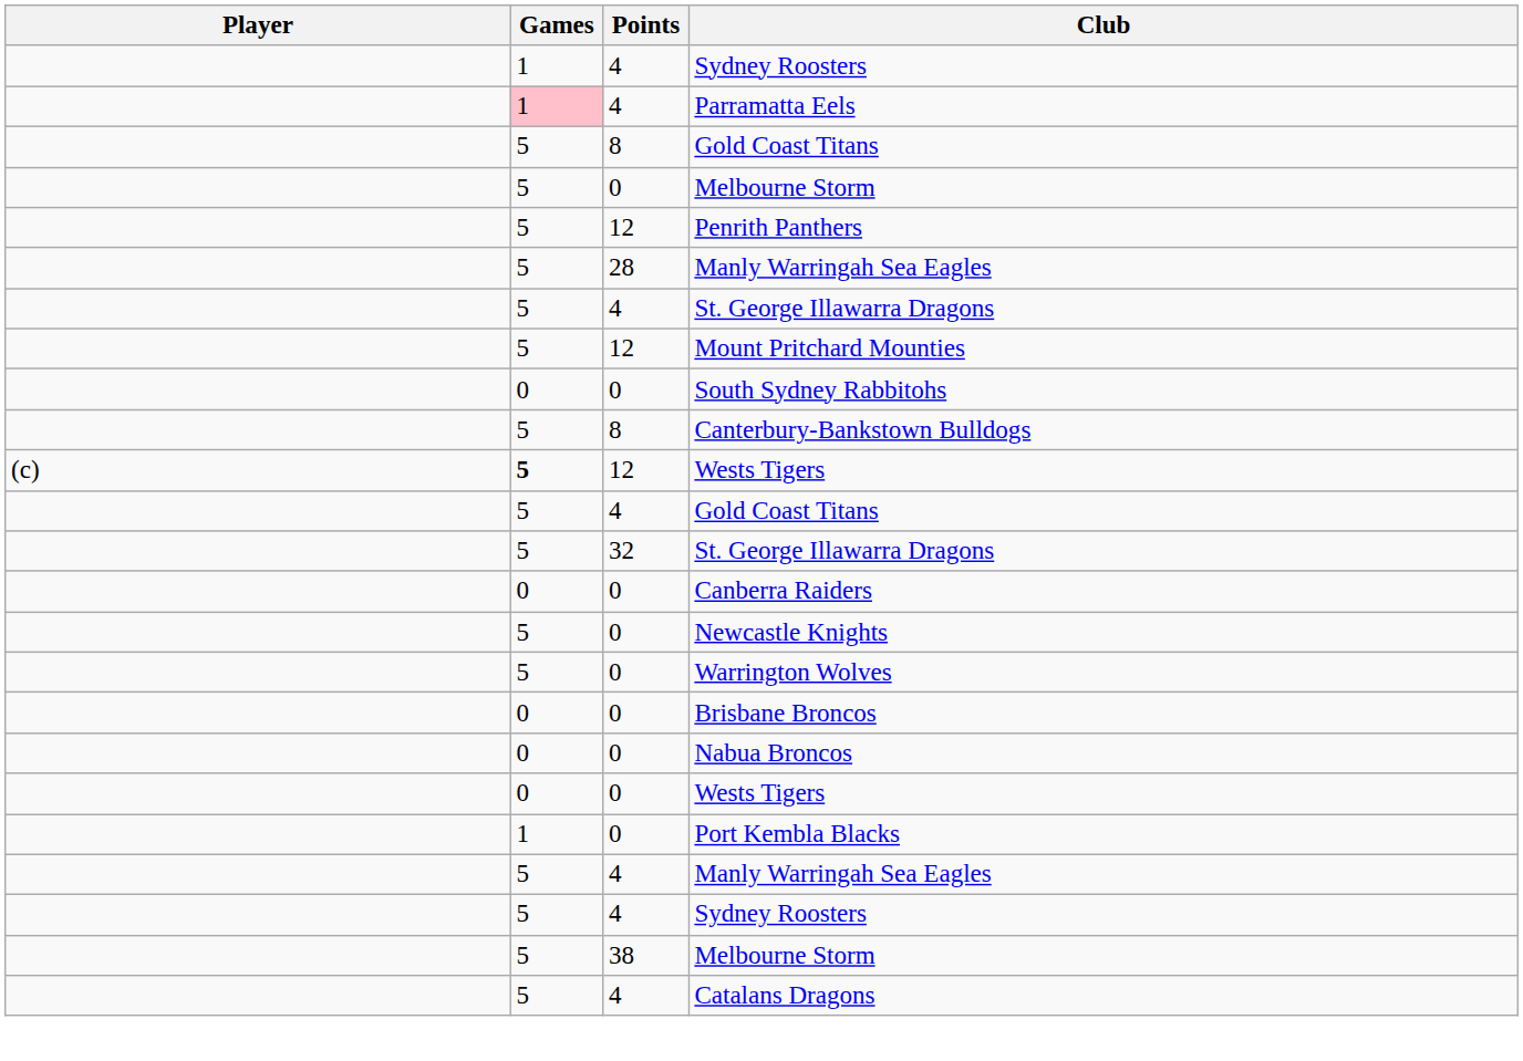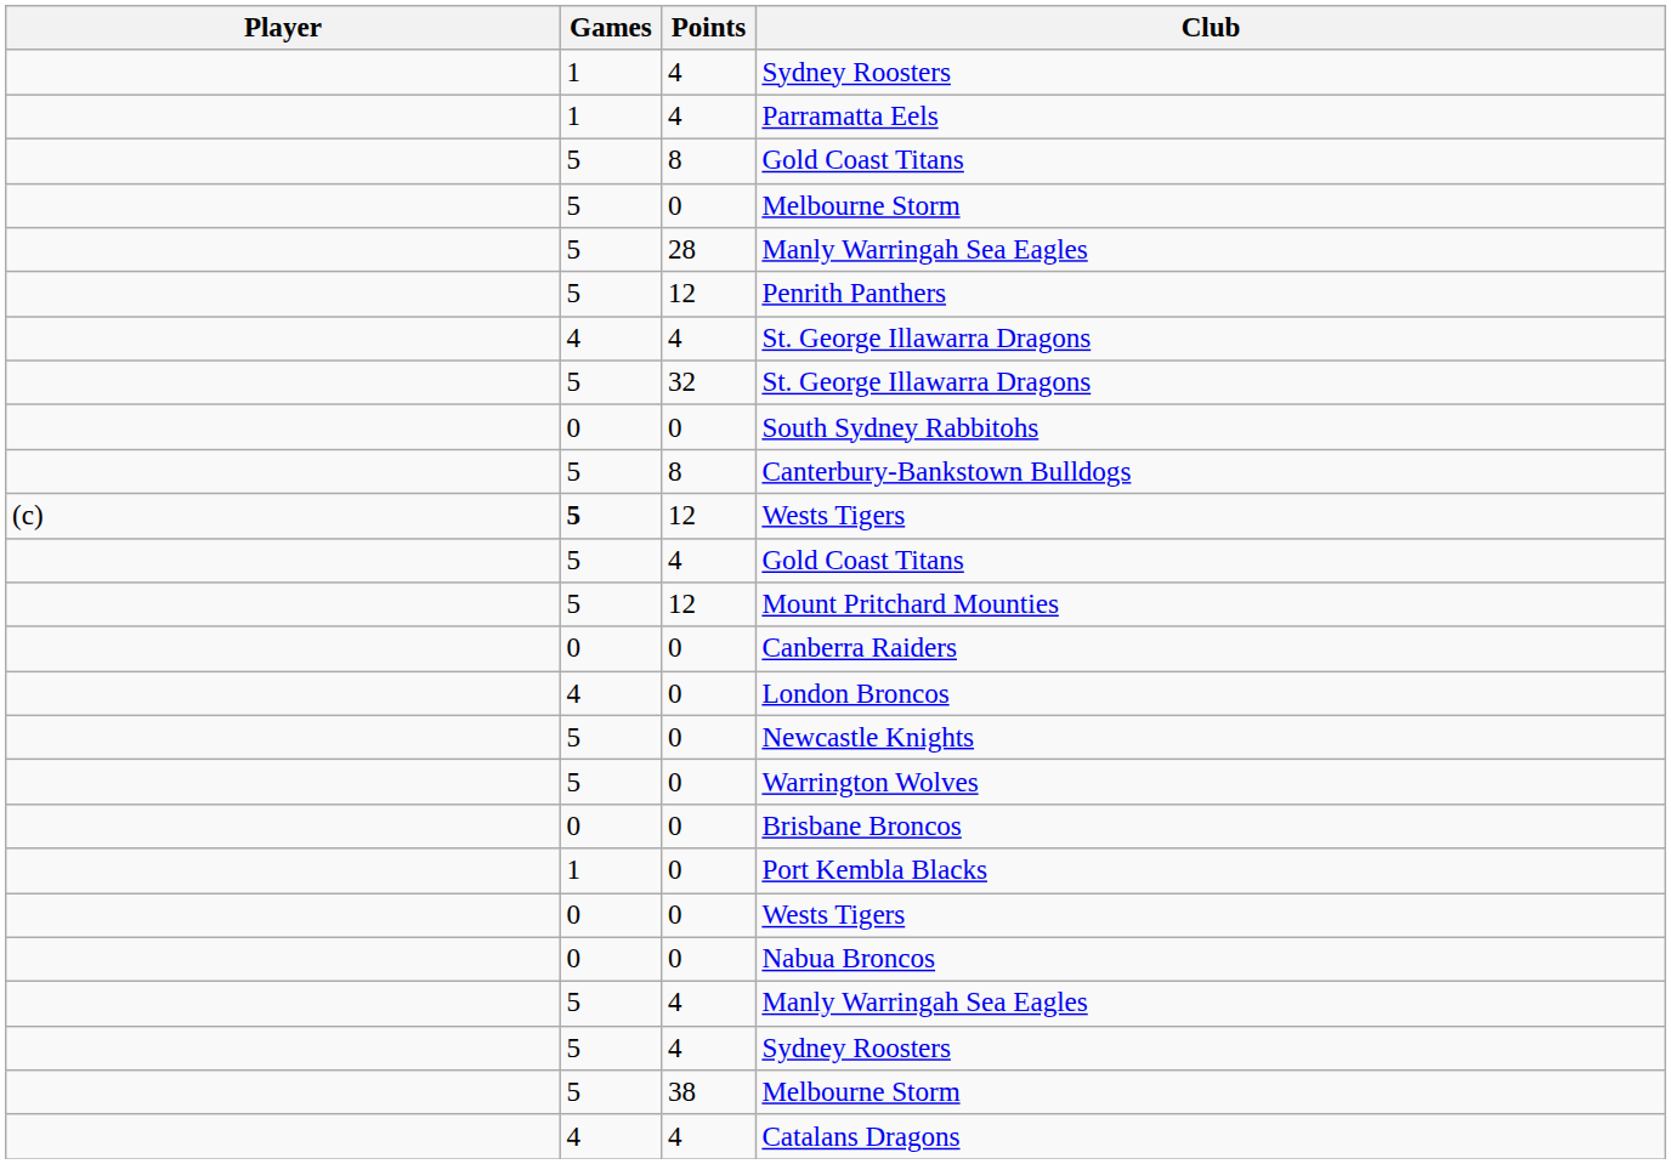Parramatta Eels | Games: pink background -> no background
rows swapped: Penrith Panthers <-> 28 / Manly Warringah Sea Eagles
4 / St. George Illawarra Dragons | Games: 5 -> 4
rows swapped: 32 / St. George Illawarra Dragons <-> Mount Pritchard Mounties
+ row: 4 | 0 | London Broncos
rows swapped: Nabua Broncos <-> Port Kembla Blacks
Catalans Dragons | Games: 5 -> 4
